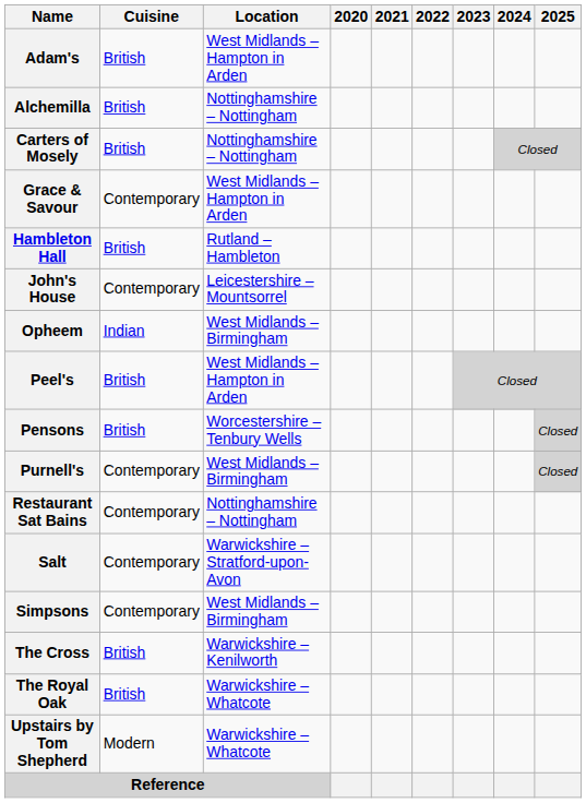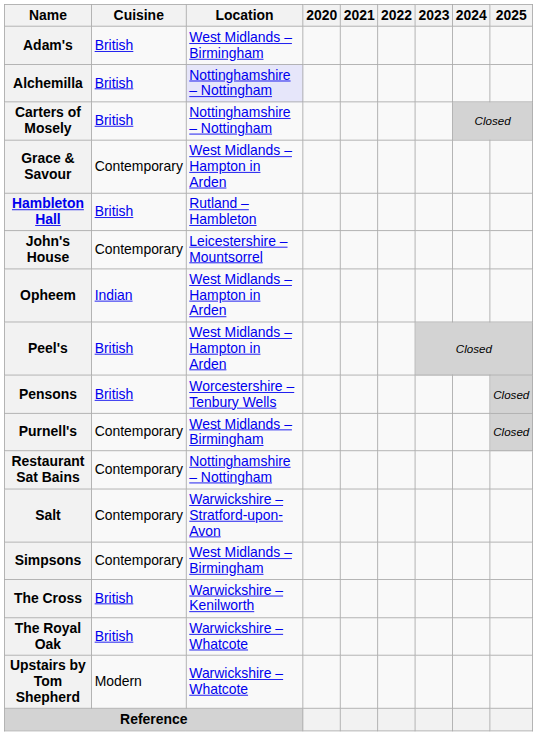Adam's | Location: West Midlands – Hampton in Arden -> West Midlands – Birmingham
Alchemilla | Location: no background -> lavender background
Opheem | Location: West Midlands – Birmingham -> West Midlands – Hampton in Arden
